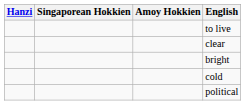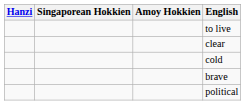- row: bright
+ row: brave
